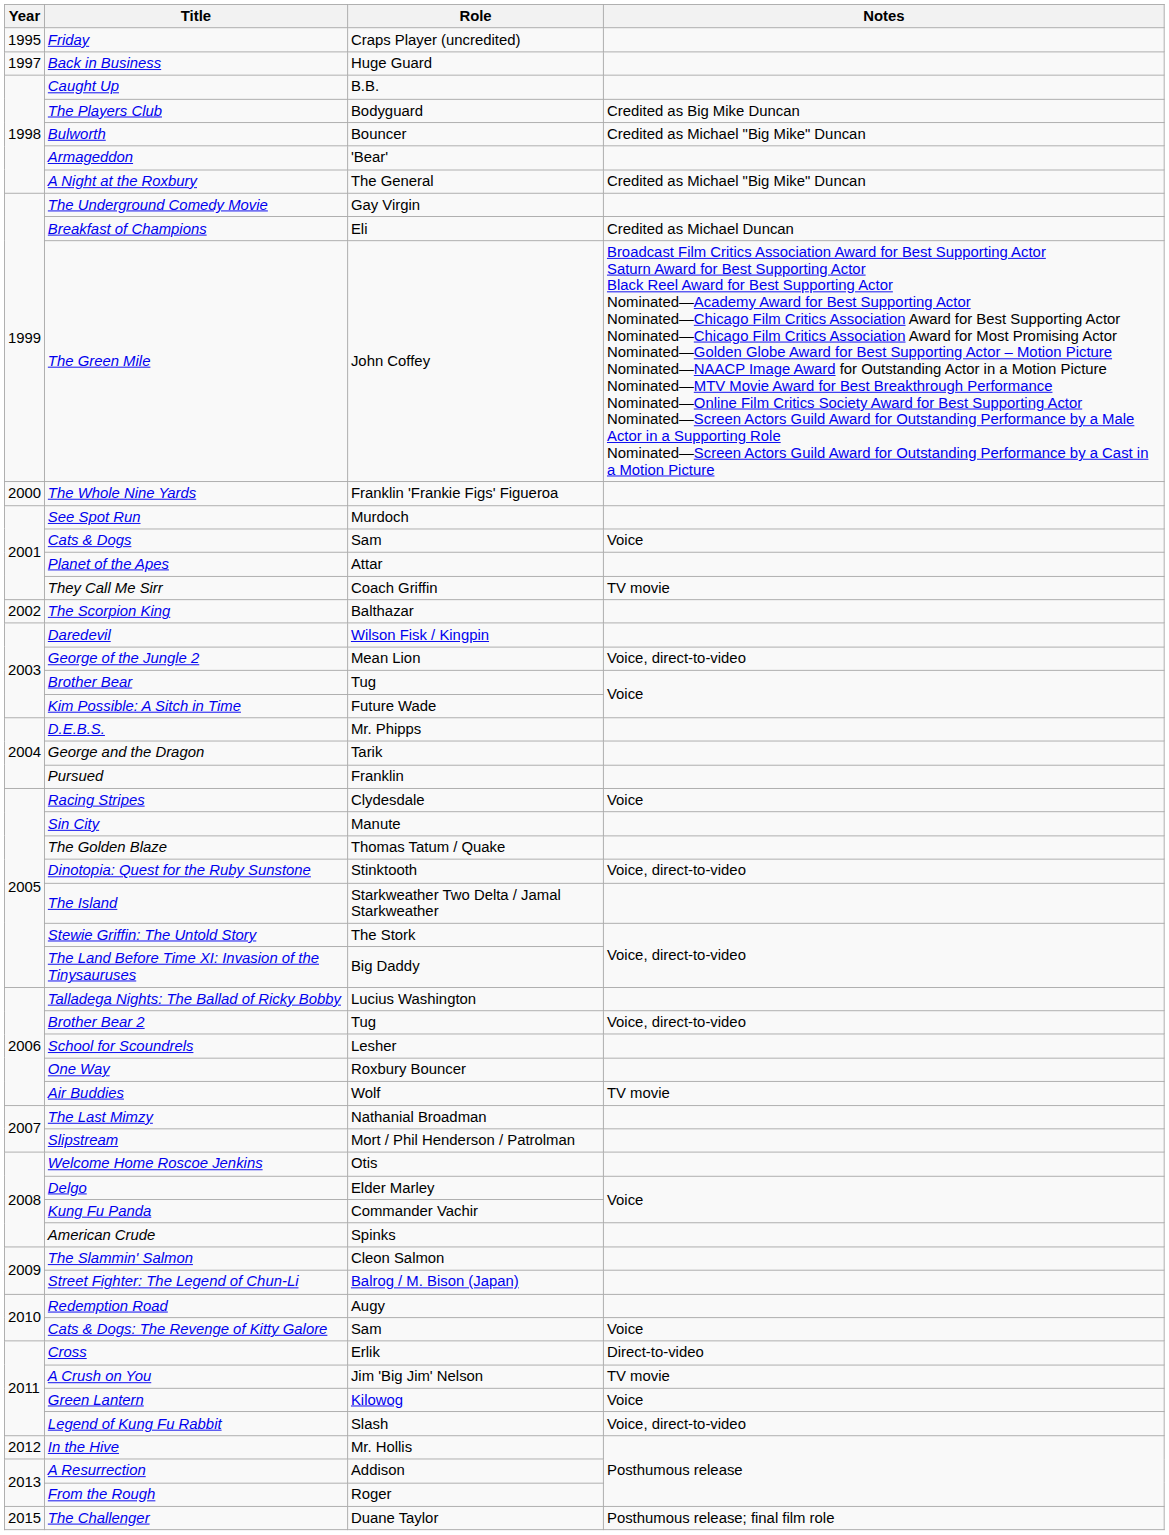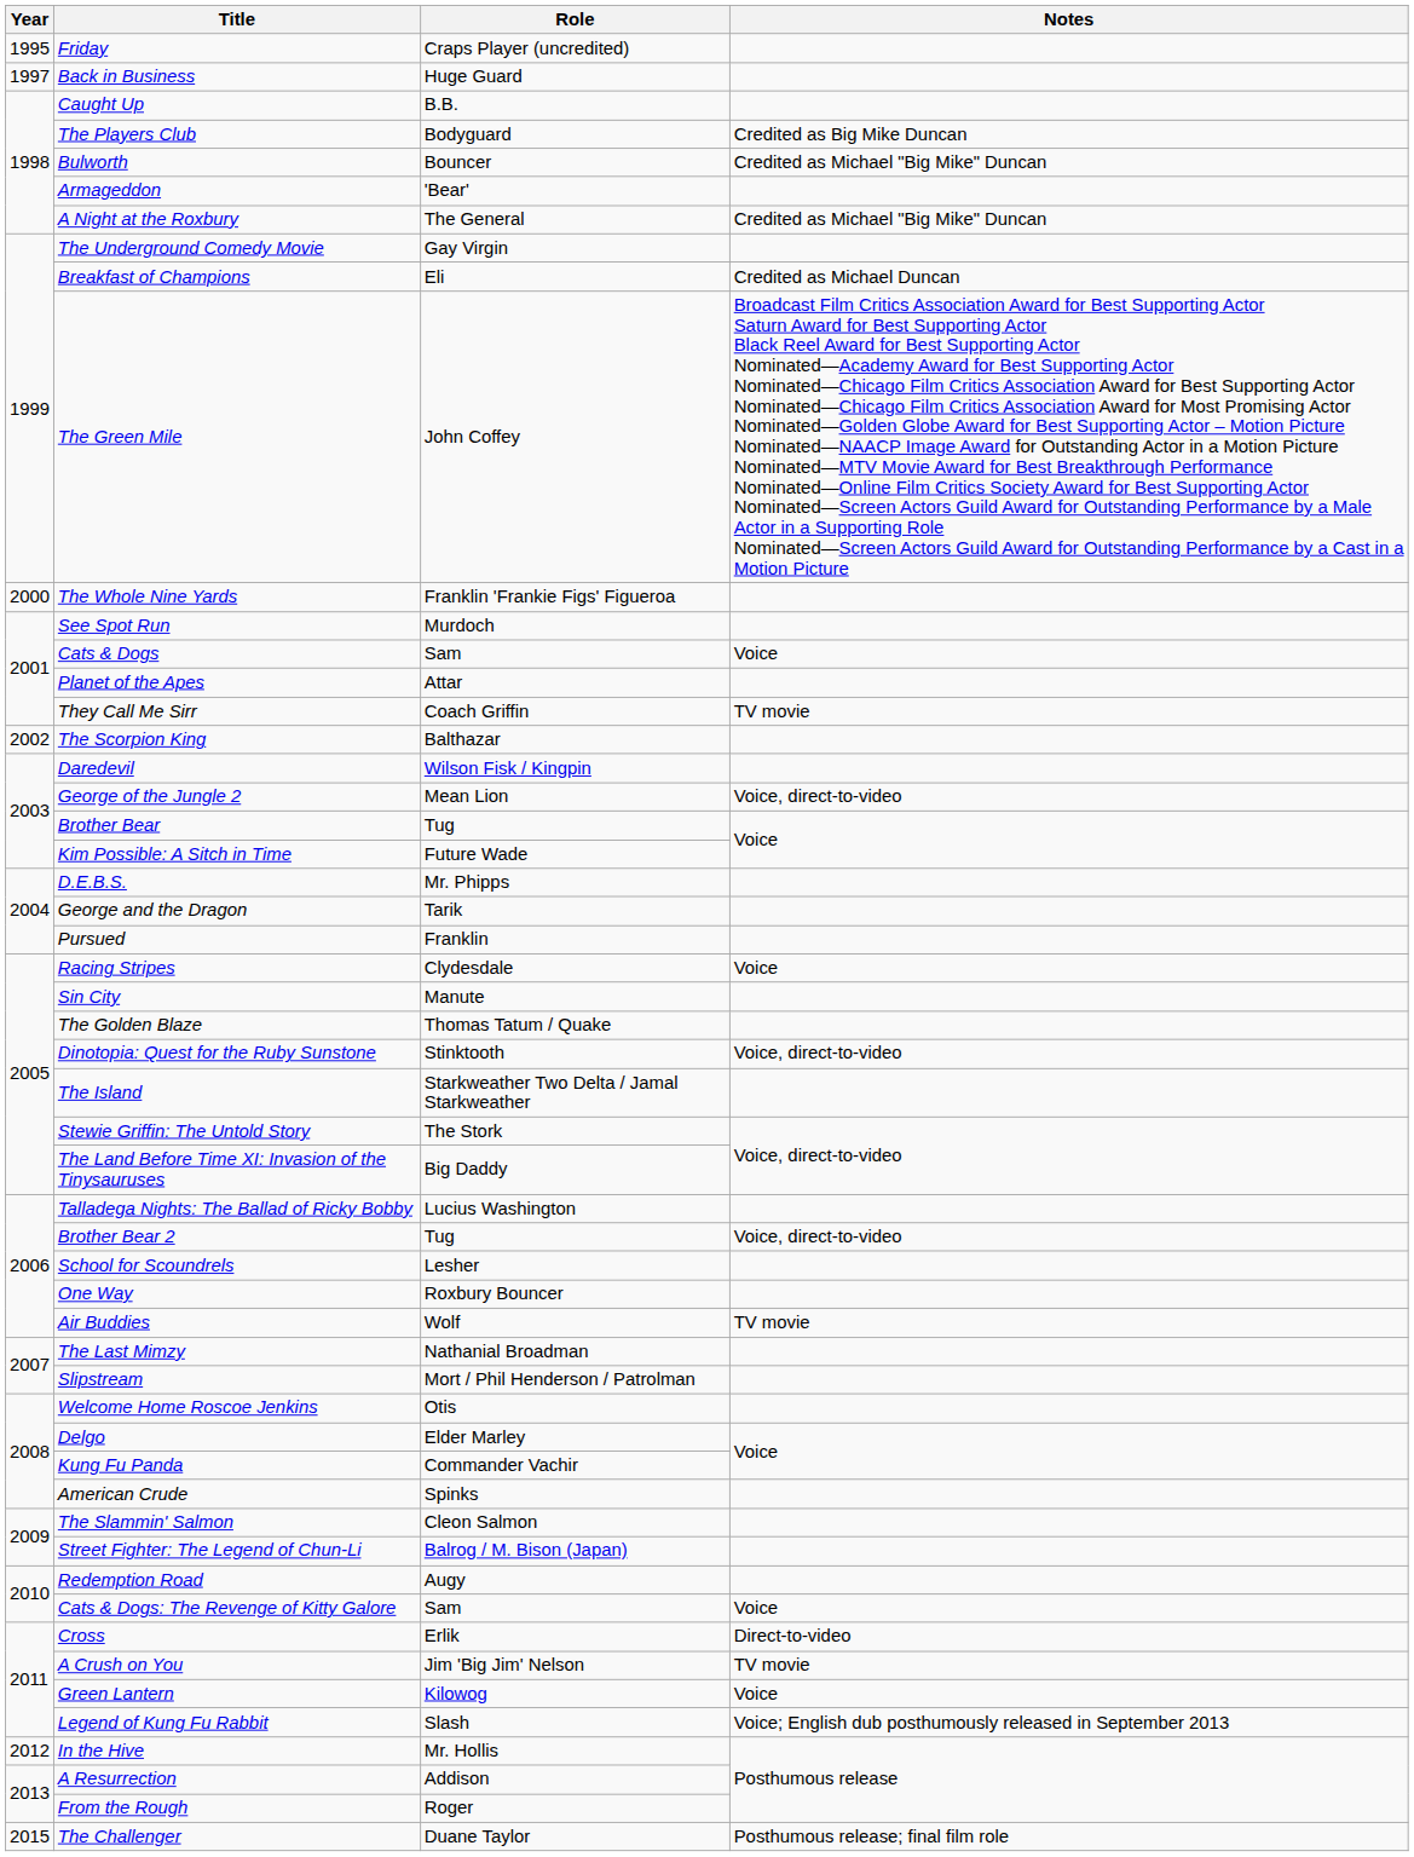Legend of Kung Fu Rabbit | Notes: Voice, direct-to-video -> Voice; English dub posthumously released in September 2013
